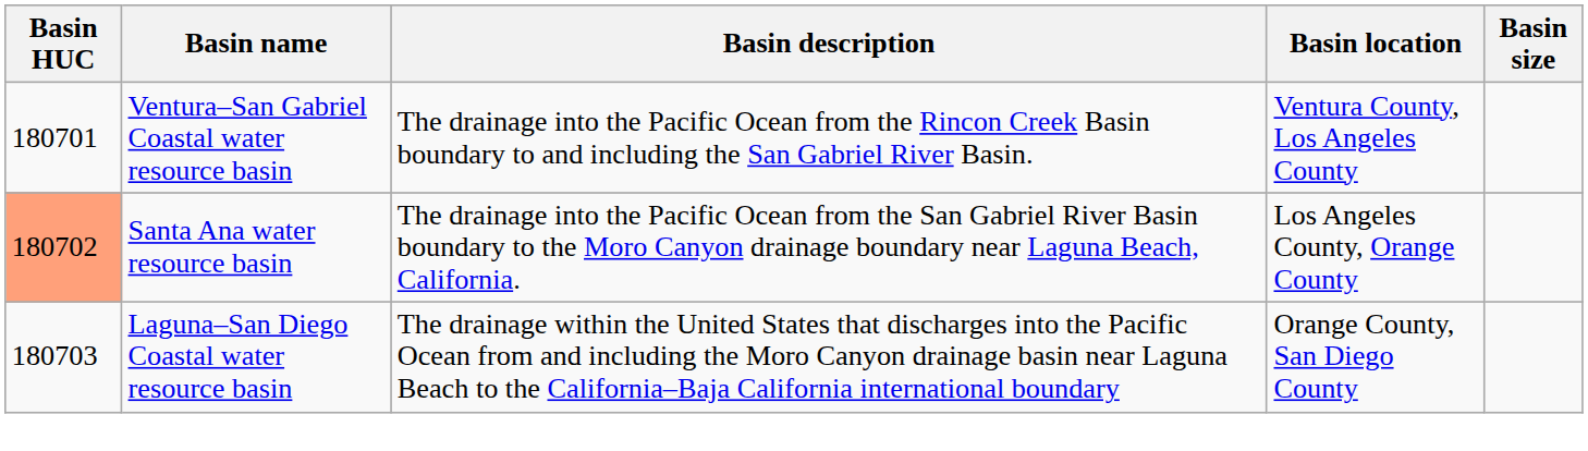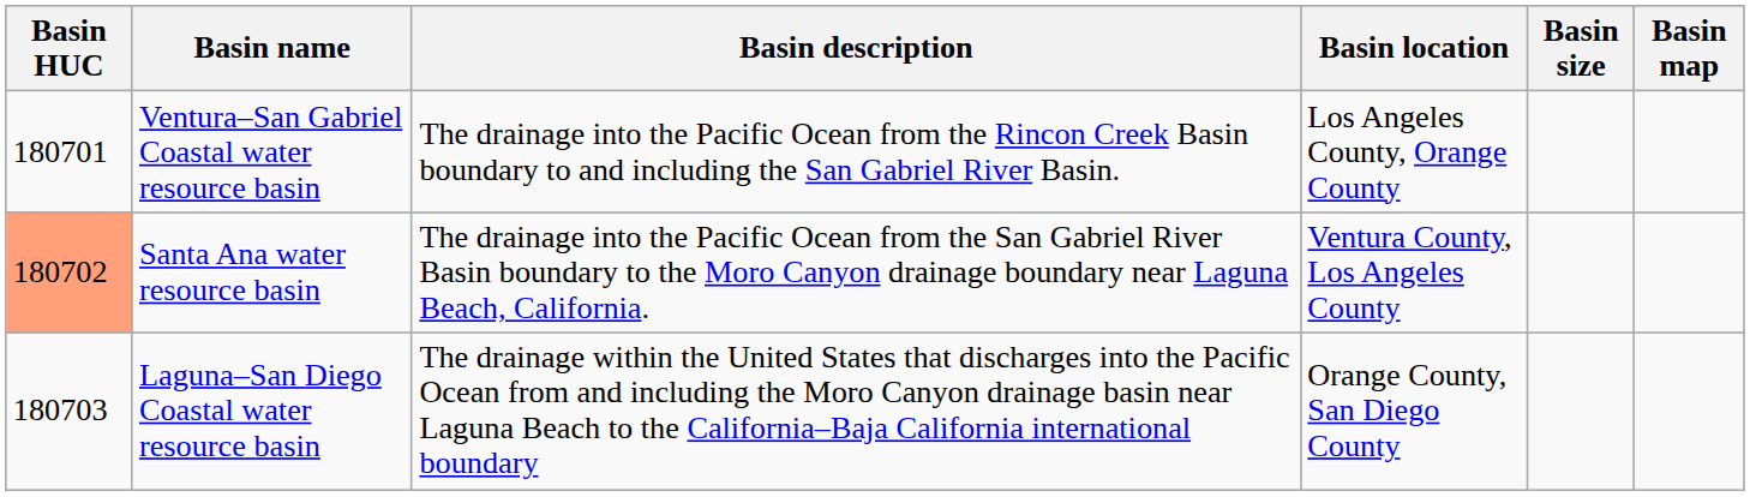+ column: Basin map
Ventura–San Gabriel Coastal water resource basin | Basin location: Ventura County, Los Angeles County -> Los Angeles County, Orange County
Santa Ana water resource basin | Basin location: Los Angeles County, Orange County -> Ventura County, Los Angeles County
